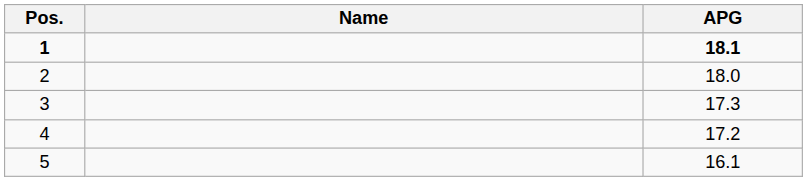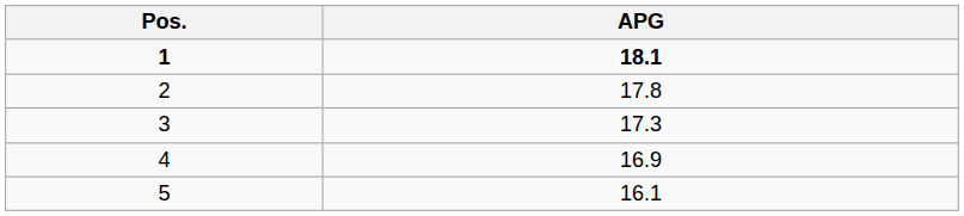- column: Name
2 | APG: 18.0 -> 17.8
4 | APG: 17.2 -> 16.9
